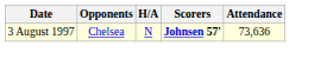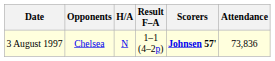+ column: Result F–A | 1–1 (4–2p)
3 August 1997 | Attendance: 73,636 -> 73,836
